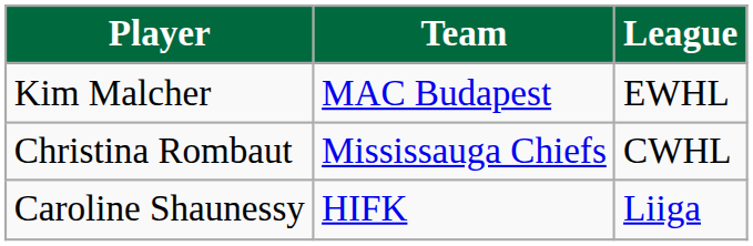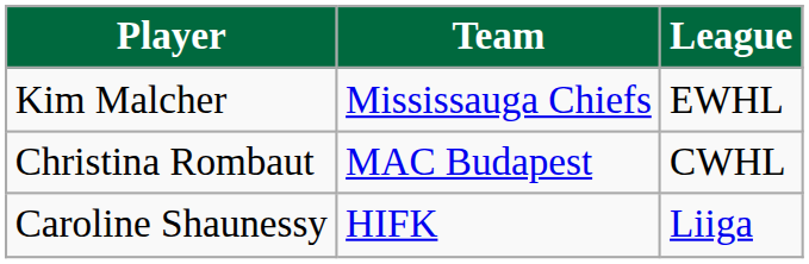Kim Malcher | Team: MAC Budapest -> Mississauga Chiefs
Christina Rombaut | Team: Mississauga Chiefs -> MAC Budapest
